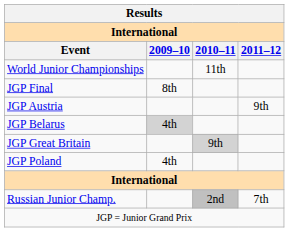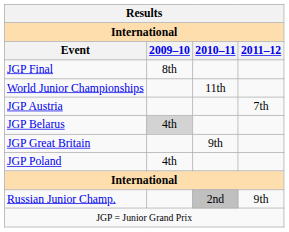rows swapped: World Junior Championships <-> JGP Final
JGP Austria | 2011–12: 9th -> 7th
JGP Great Britain | 2010–11: lightgrey background -> no background
Russian Junior Champ. | 2011–12: 7th -> 9th
